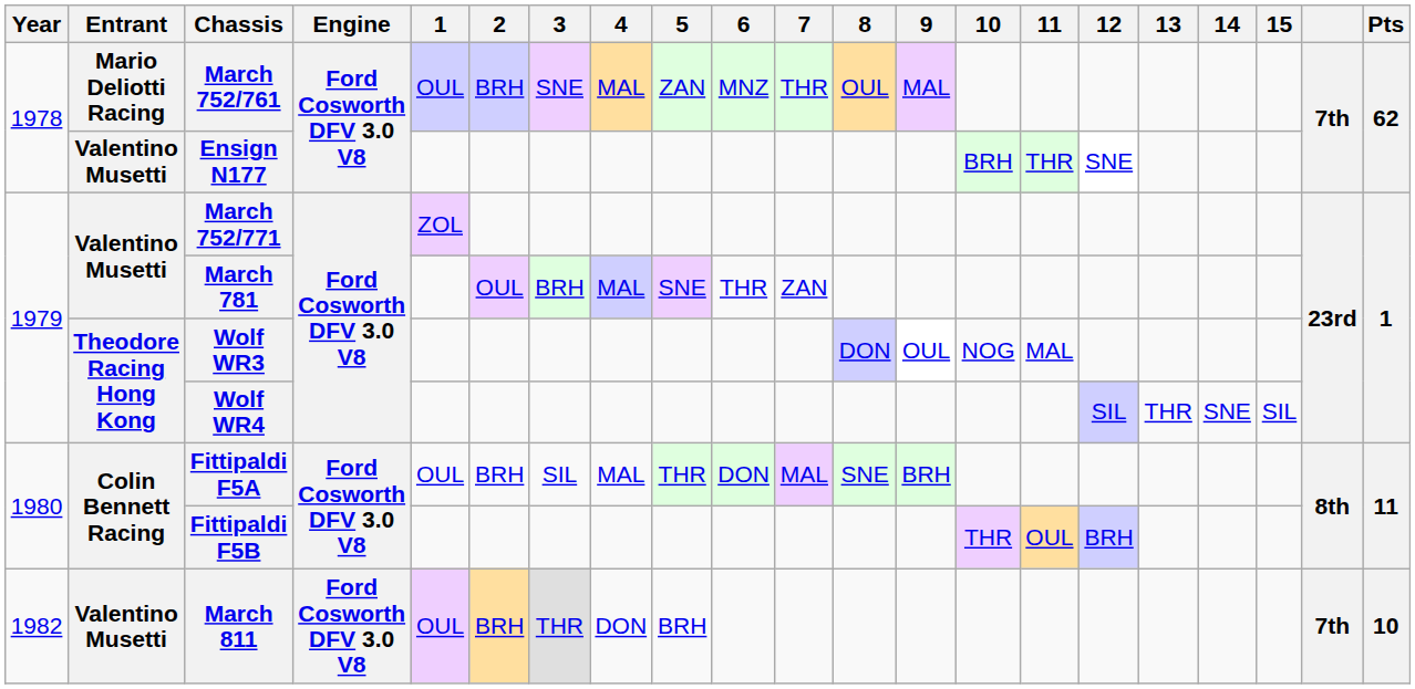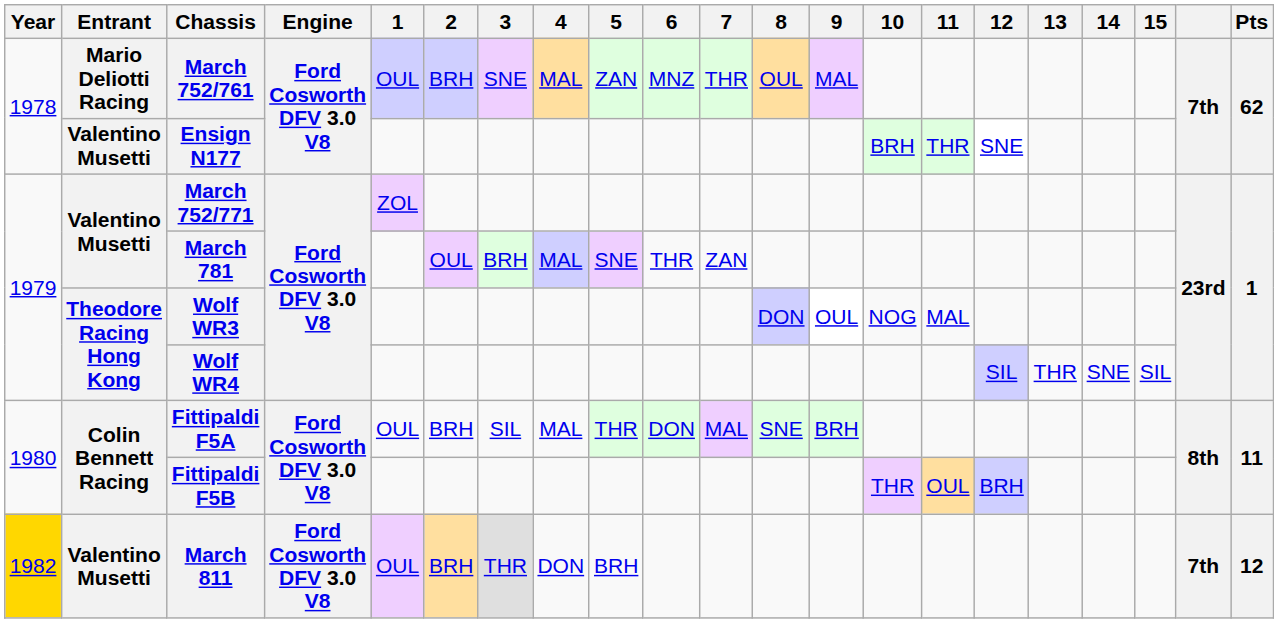March 811 | Year: no background -> gold background
March 811 | Pts: 10 -> 12
